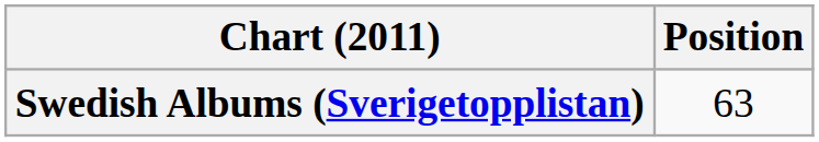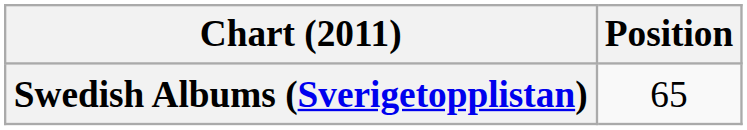Swedish Albums (Sverigetopplistan) | Position: 63 -> 65
